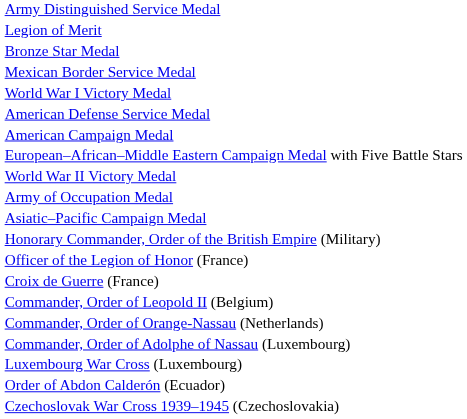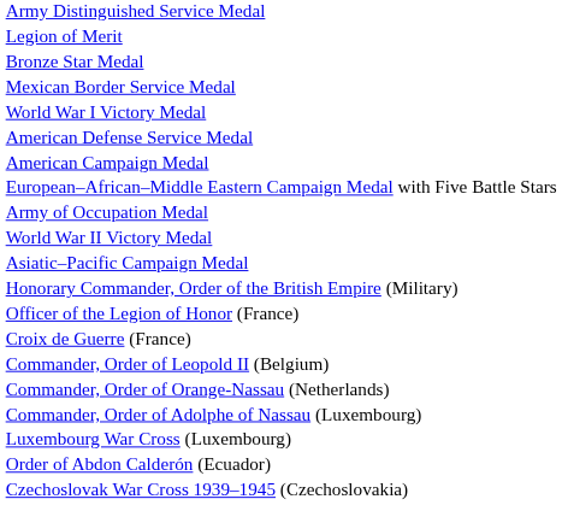rows swapped: World War II Victory Medal <-> Army of Occupation Medal
